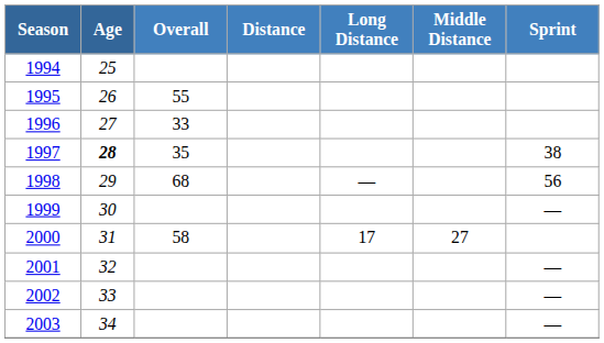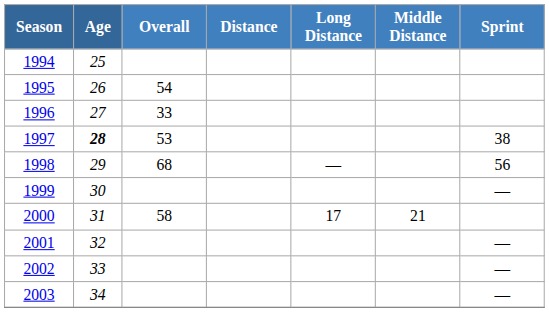1995 | Overall: 55 -> 54
1997 | Overall: 35 -> 53
2000 | Middle Distance: 27 -> 21
